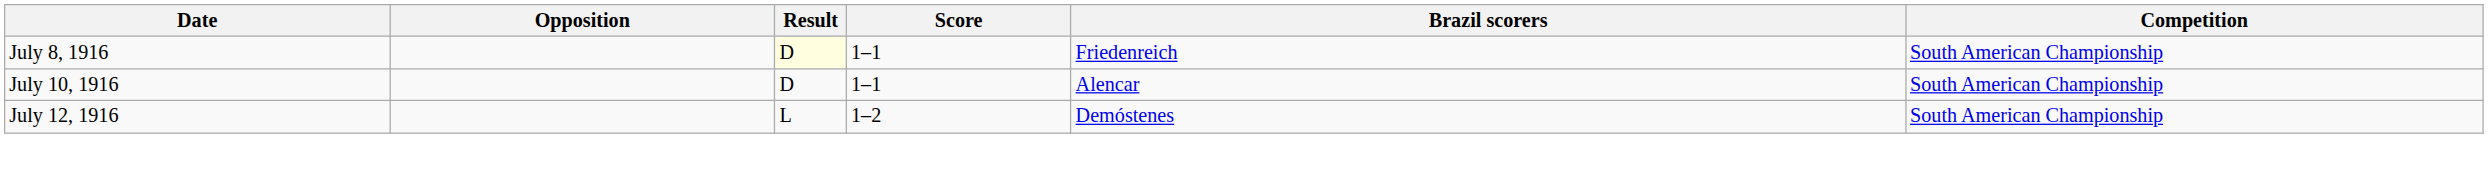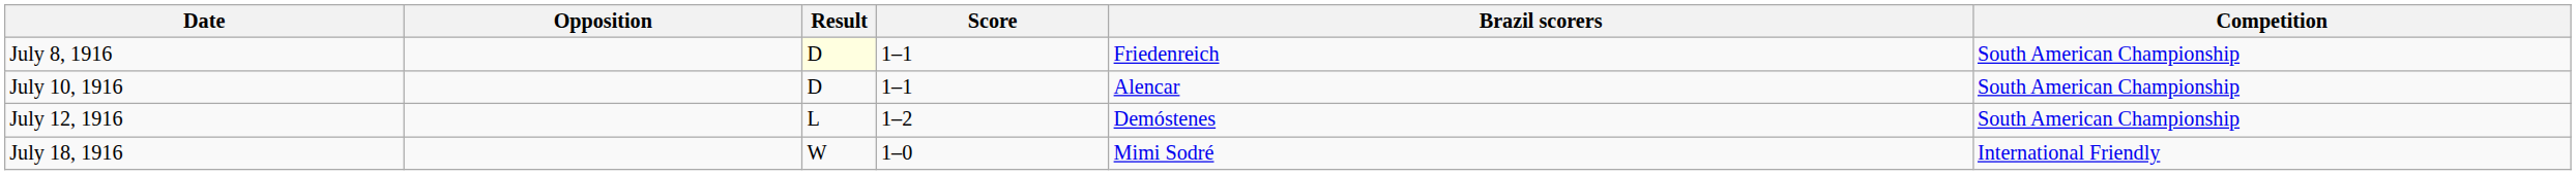+ row: July 18, 1916 | W | 1–0 | Mimi Sodré | International Friendly
